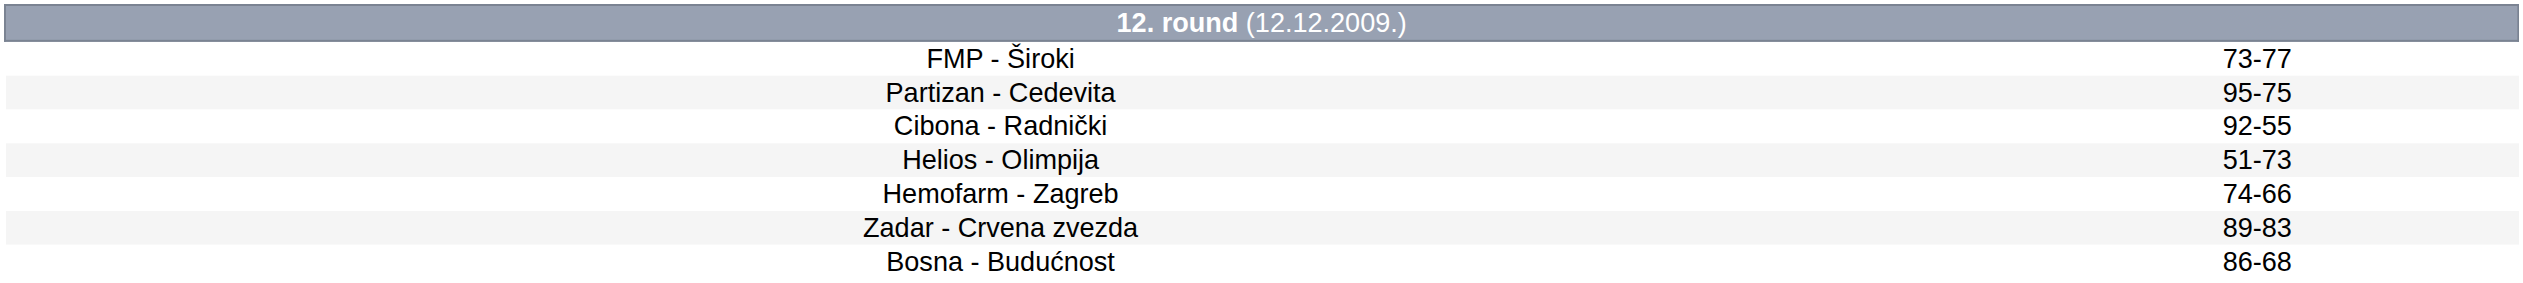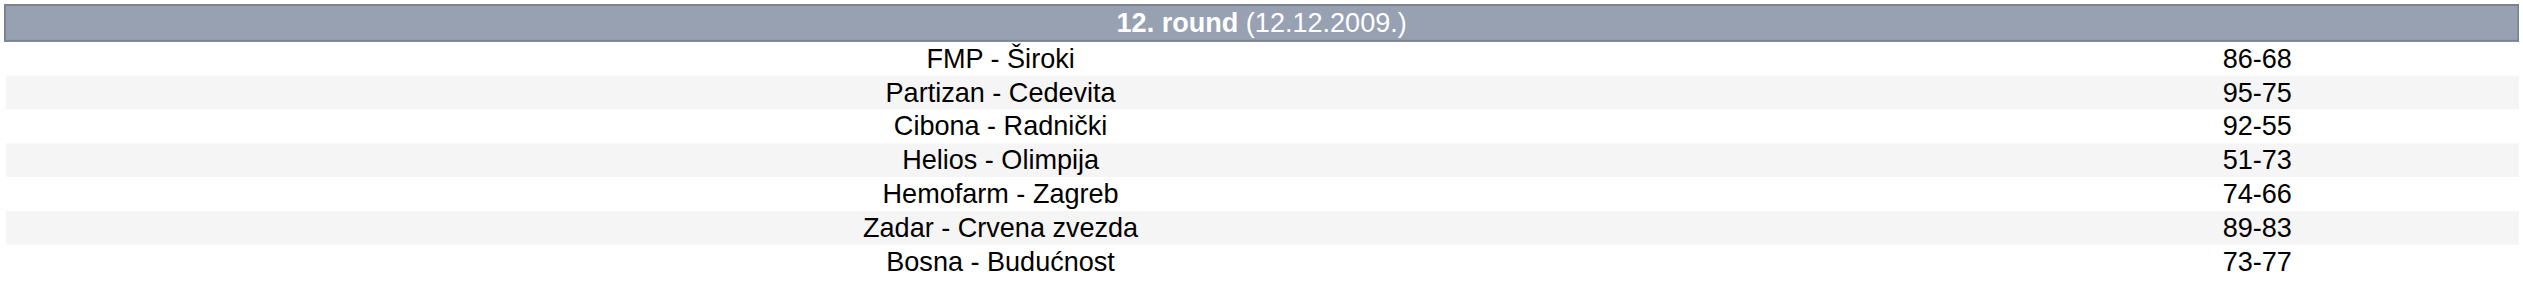FMP - Široki | column 2: 73-77 -> 86-68
Bosna - Budućnost | column 2: 86-68 -> 73-77
